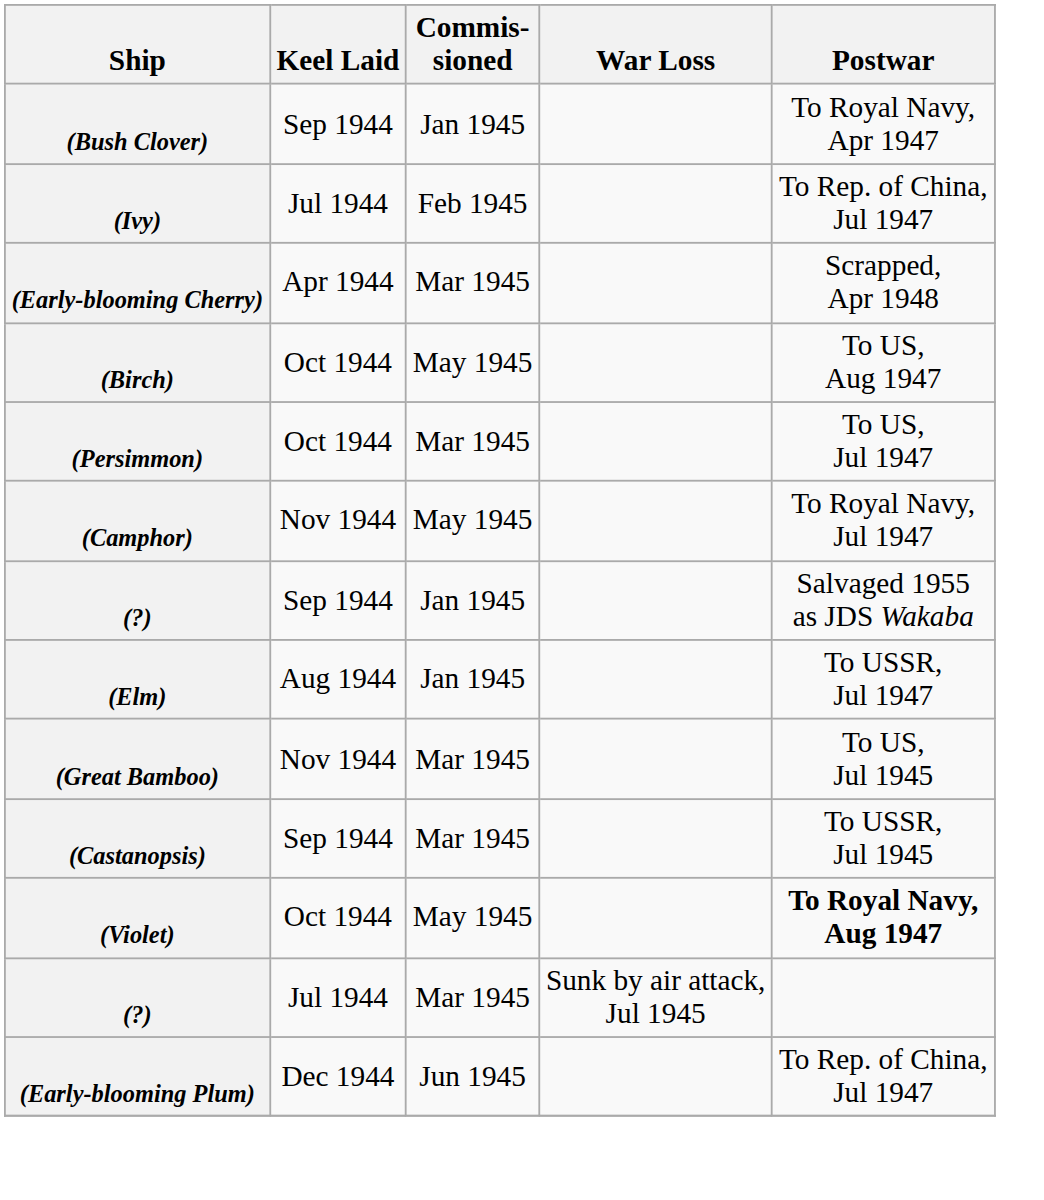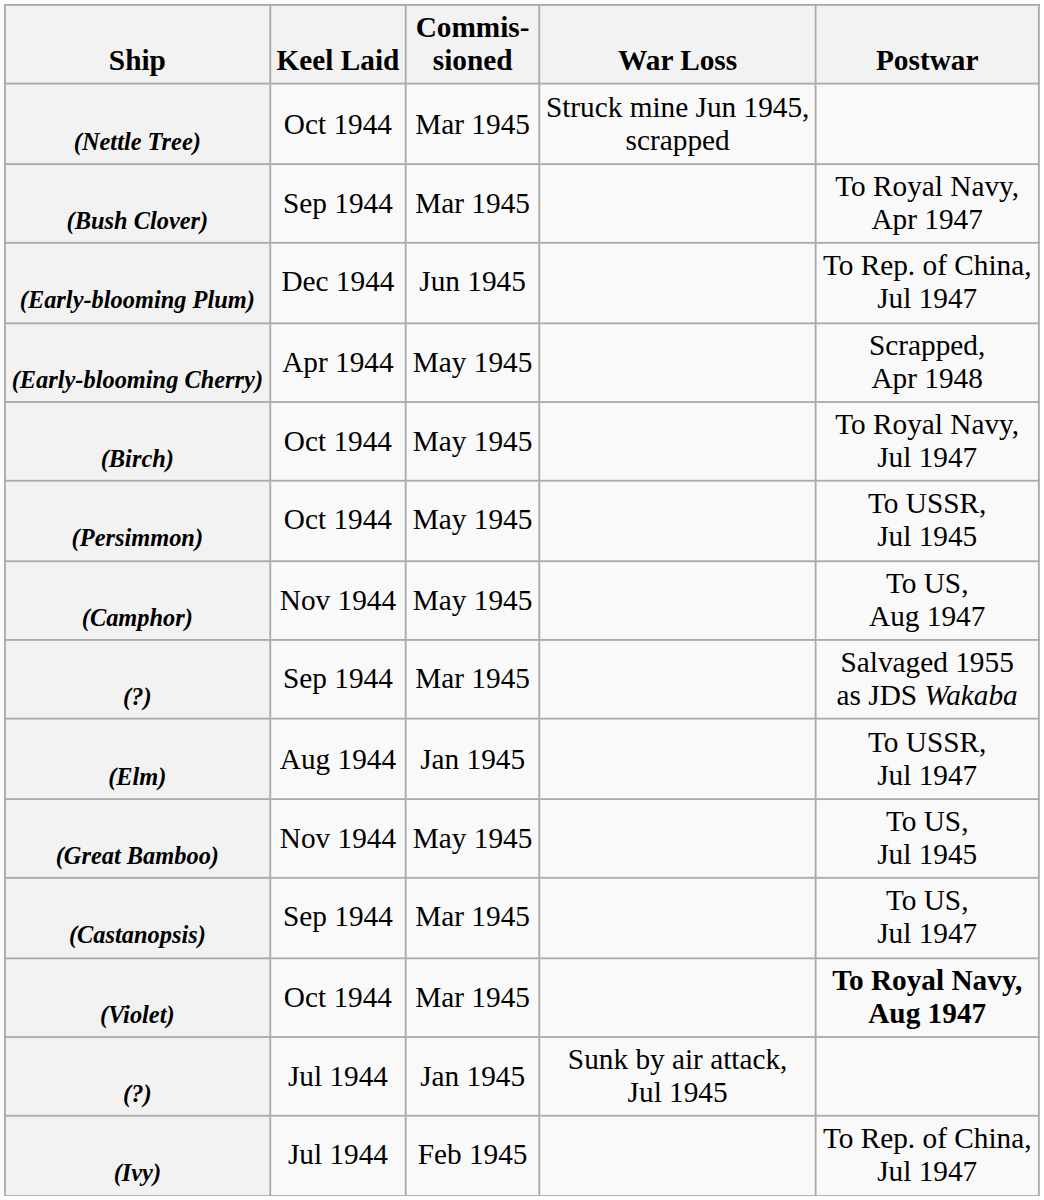+ row: (Nettle Tree) | Oct 1944 | Mar 1945 | Struck mine Jun 1945, scrapped
(Bush Clover) | Commis- sioned: Jan 1945 -> Mar 1945
rows swapped: (Early-blooming Plum) <-> (Ivy)
(Early-blooming Cherry) | Commis- sioned: Mar 1945 -> May 1945
(Birch) | Postwar: To US, Aug 1947 -> To Royal Navy, Jul 1947
(Persimmon) | Commis- sioned: Mar 1945 -> May 1945
(Persimmon) | Postwar: To US, Jul 1947 -> To USSR, Jul 1945
(Camphor) | Postwar: To Royal Navy, Jul 1947 -> To US, Aug 1947
(?) / Sep 1944 | Commis- sioned: Jan 1945 -> Mar 1945
(Great Bamboo) | Commis- sioned: Mar 1945 -> May 1945
(Castanopsis) | Postwar: To USSR, Jul 1945 -> To US, Jul 1947
(Violet) | Commis- sioned: May 1945 -> Mar 1945
(?) / Jul 1944 | Commis- sioned: Mar 1945 -> Jan 1945
